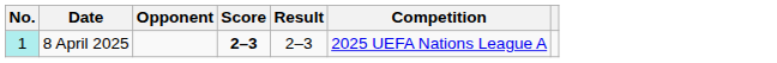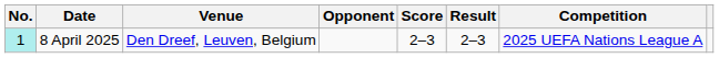+ column: Venue | Den Dreef, Leuven, Belgium
8 April 2025 | Score: bold -> normal
